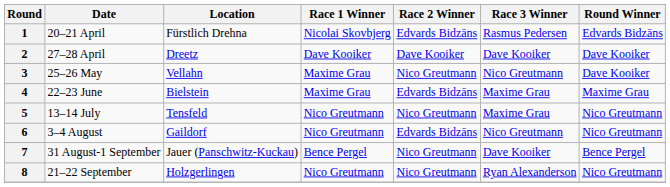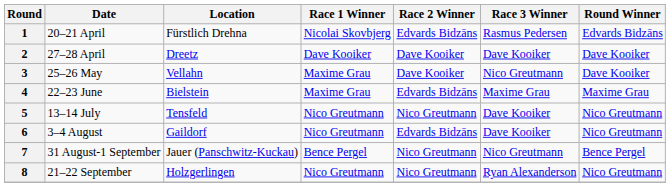3 | Race 2 Winner: Nico Greutmann -> Dave Kooiker
5 | Race 3 Winner: Maxime Grau -> Dave Kooiker
6 | Race 3 Winner: Nico Greutmann -> Dave Kooiker
7 | Race 3 Winner: Dave Kooiker -> Nico Greutmann
